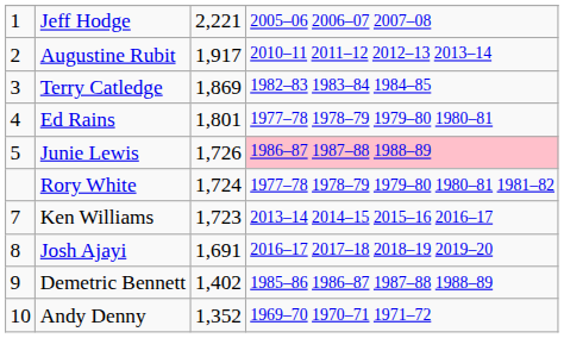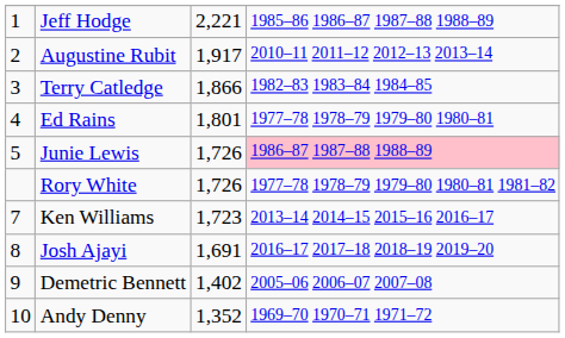Jeff Hodge | column 4: 2005–06 2006–07 2007–08 -> 1985–86 1986–87 1987–88 1988–89
Terry Catledge | column 3: 1,869 -> 1,866
Rory White | column 3: 1,724 -> 1,726
Demetric Bennett | column 4: 1985–86 1986–87 1987–88 1988–89 -> 2005–06 2006–07 2007–08
